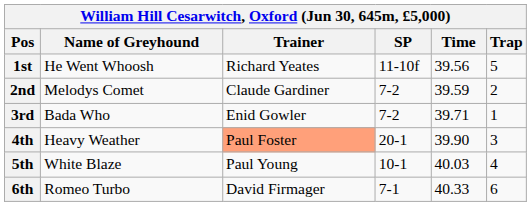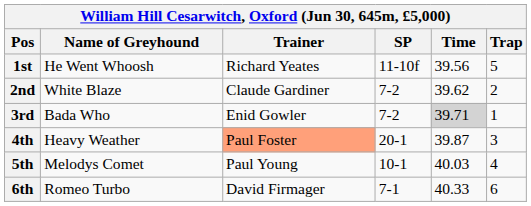2nd | Name of Greyhound: Melodys Comet -> White Blaze
2nd | Time: 39.59 -> 39.62
3rd | Time: no background -> lightgrey background
4th | Time: 39.90 -> 39.87
5th | Name of Greyhound: White Blaze -> Melodys Comet
